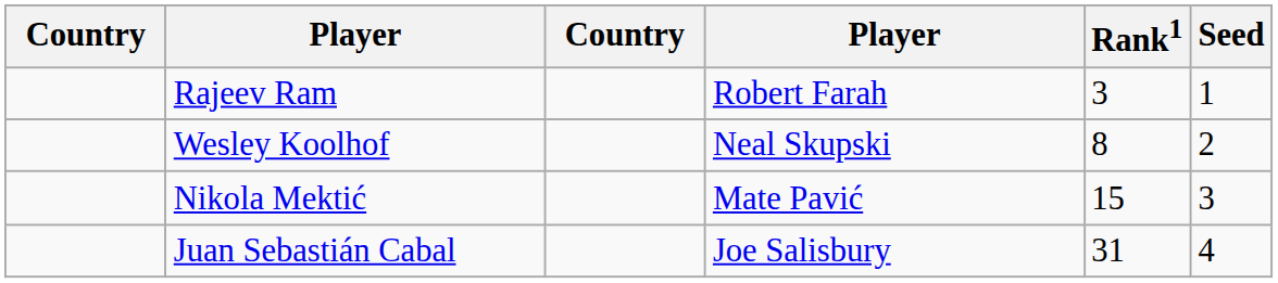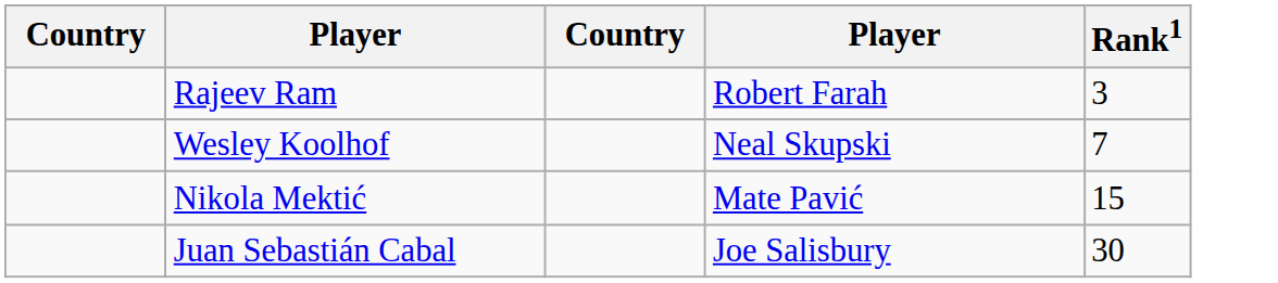- column: Seed | 1 | 2 | 3 | 4
Wesley Koolhof | Rank1: 8 -> 7
Juan Sebastián Cabal | Rank1: 31 -> 30
